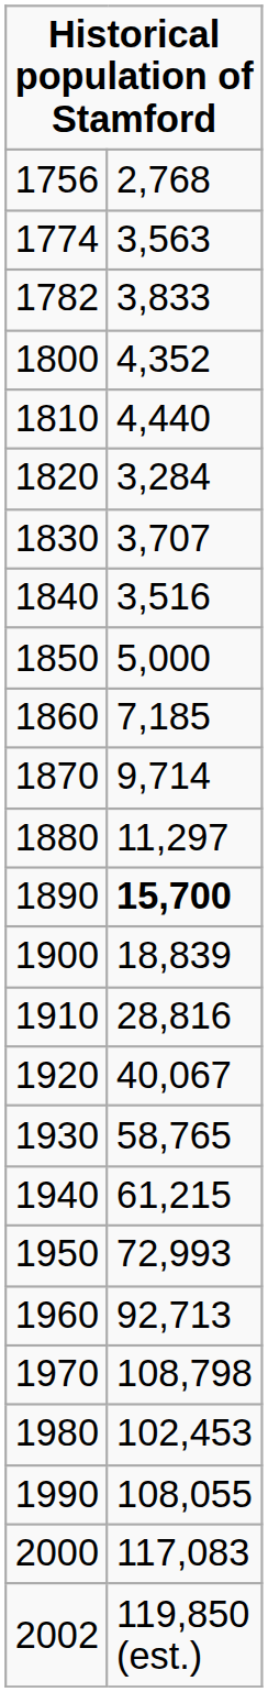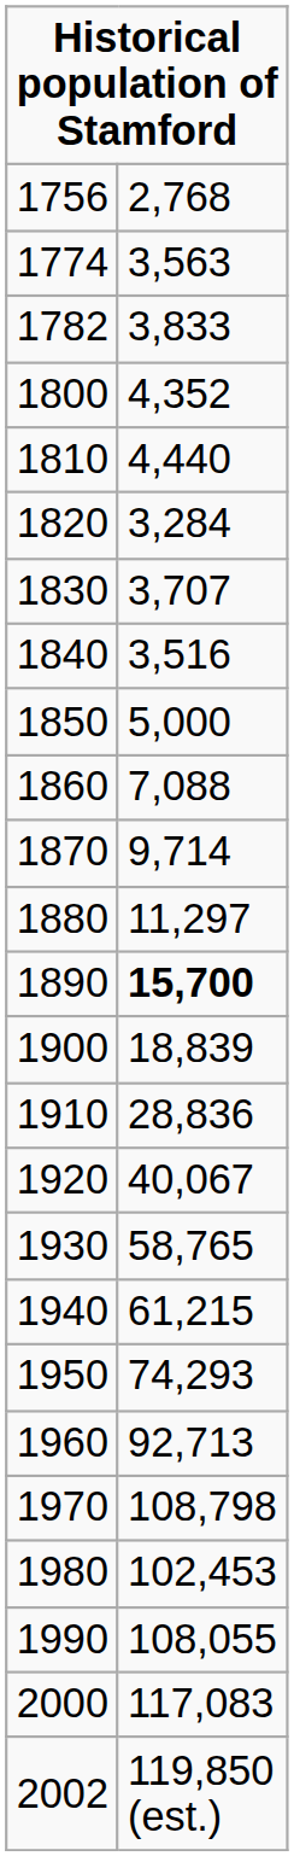1860 | column 2: 7,185 -> 7,088
1910 | column 2: 28,816 -> 28,836
1950 | column 2: 72,993 -> 74,293
